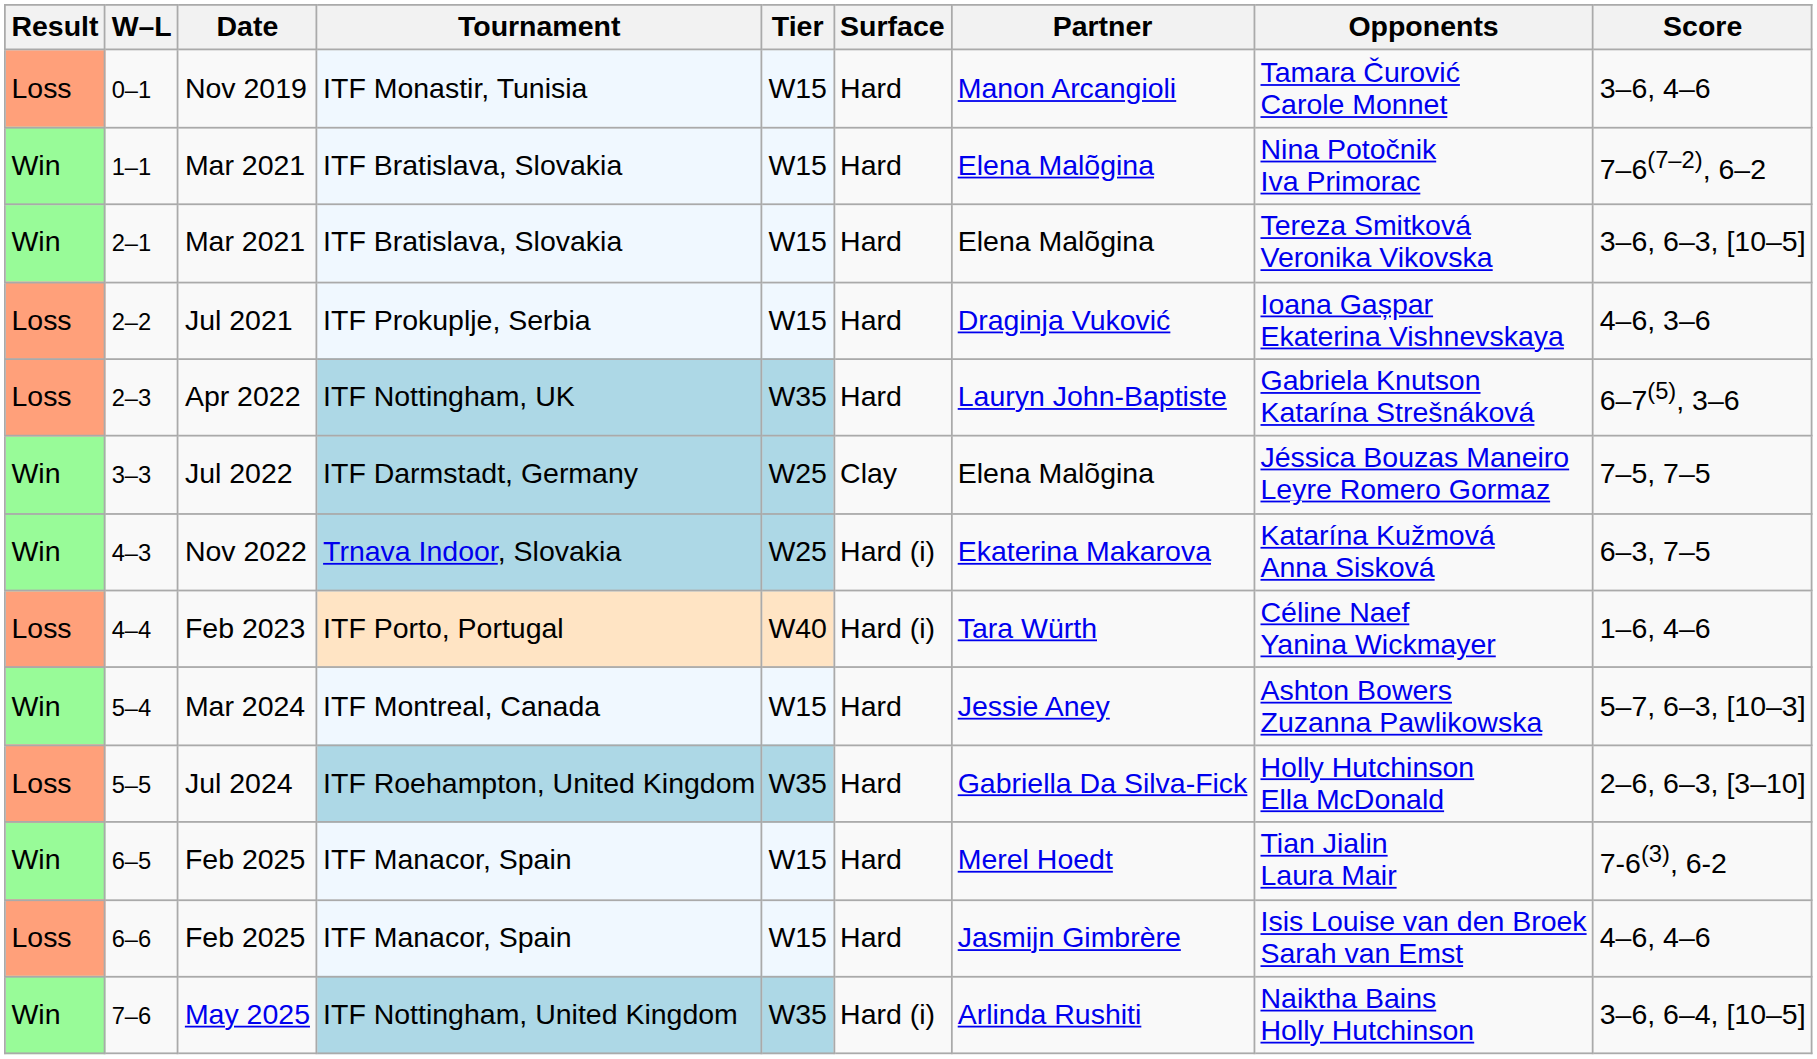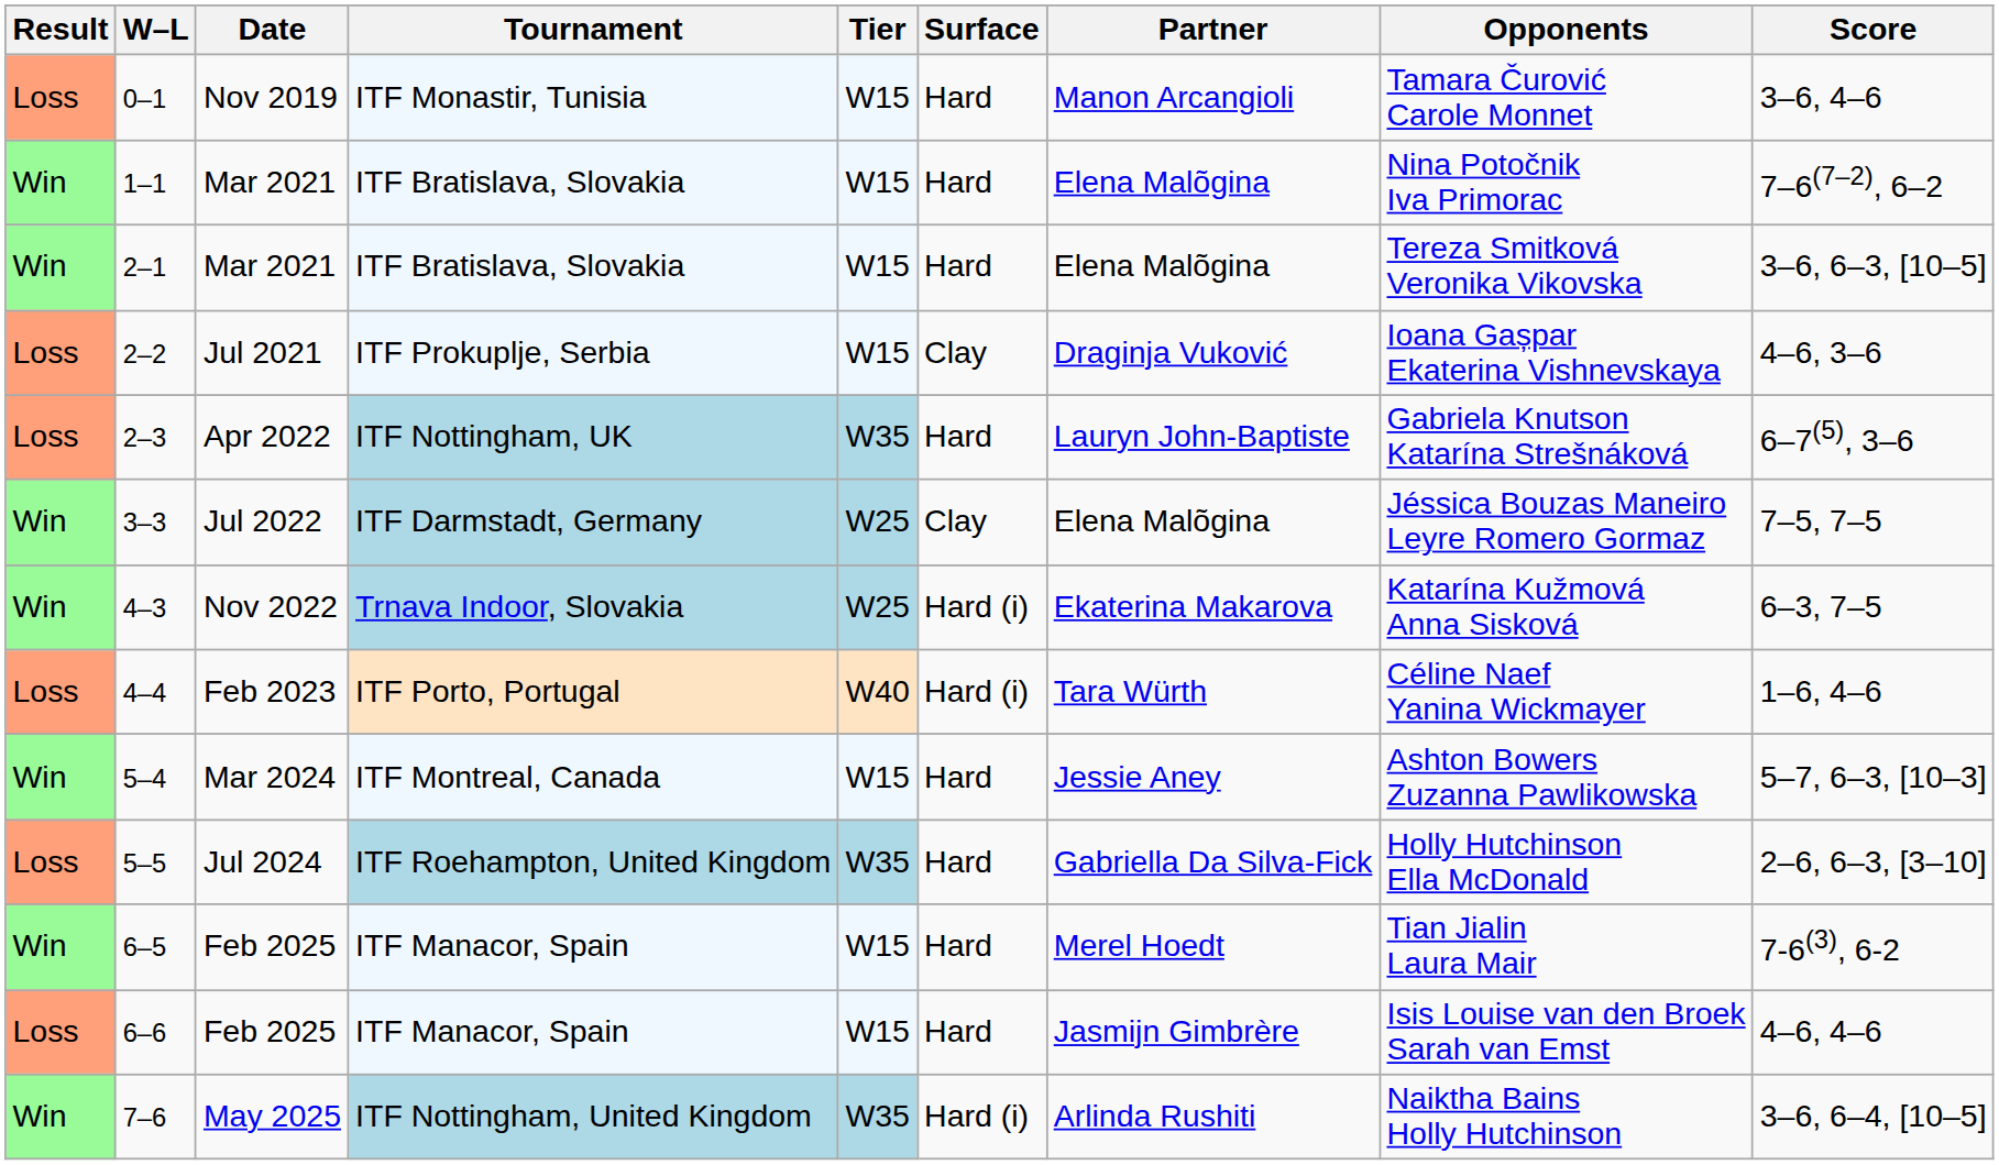2–2 | Surface: Hard -> Clay
